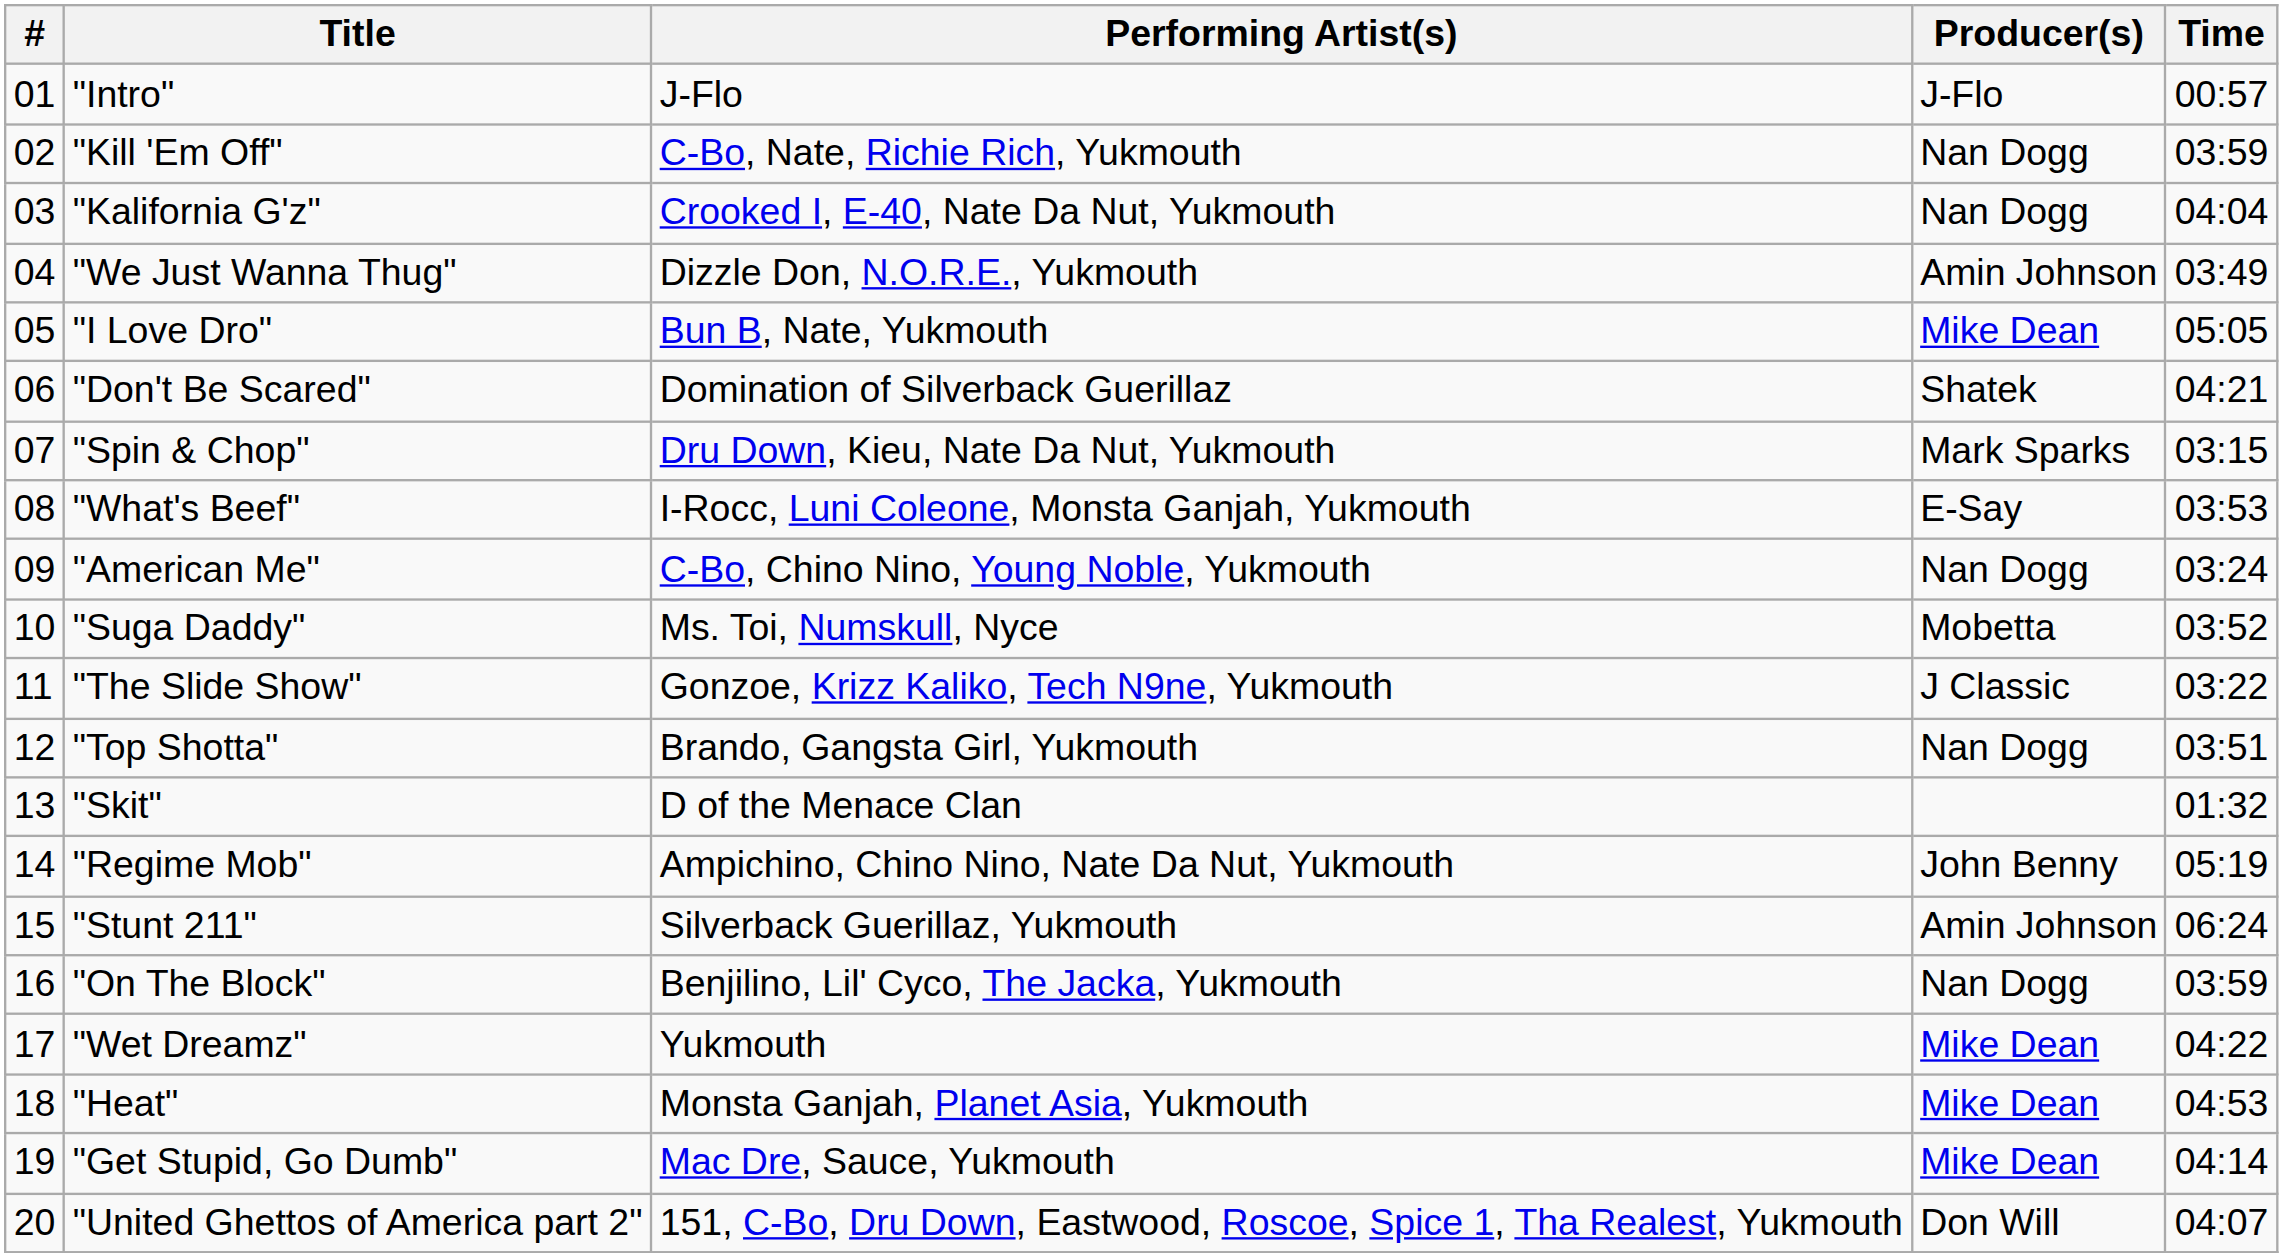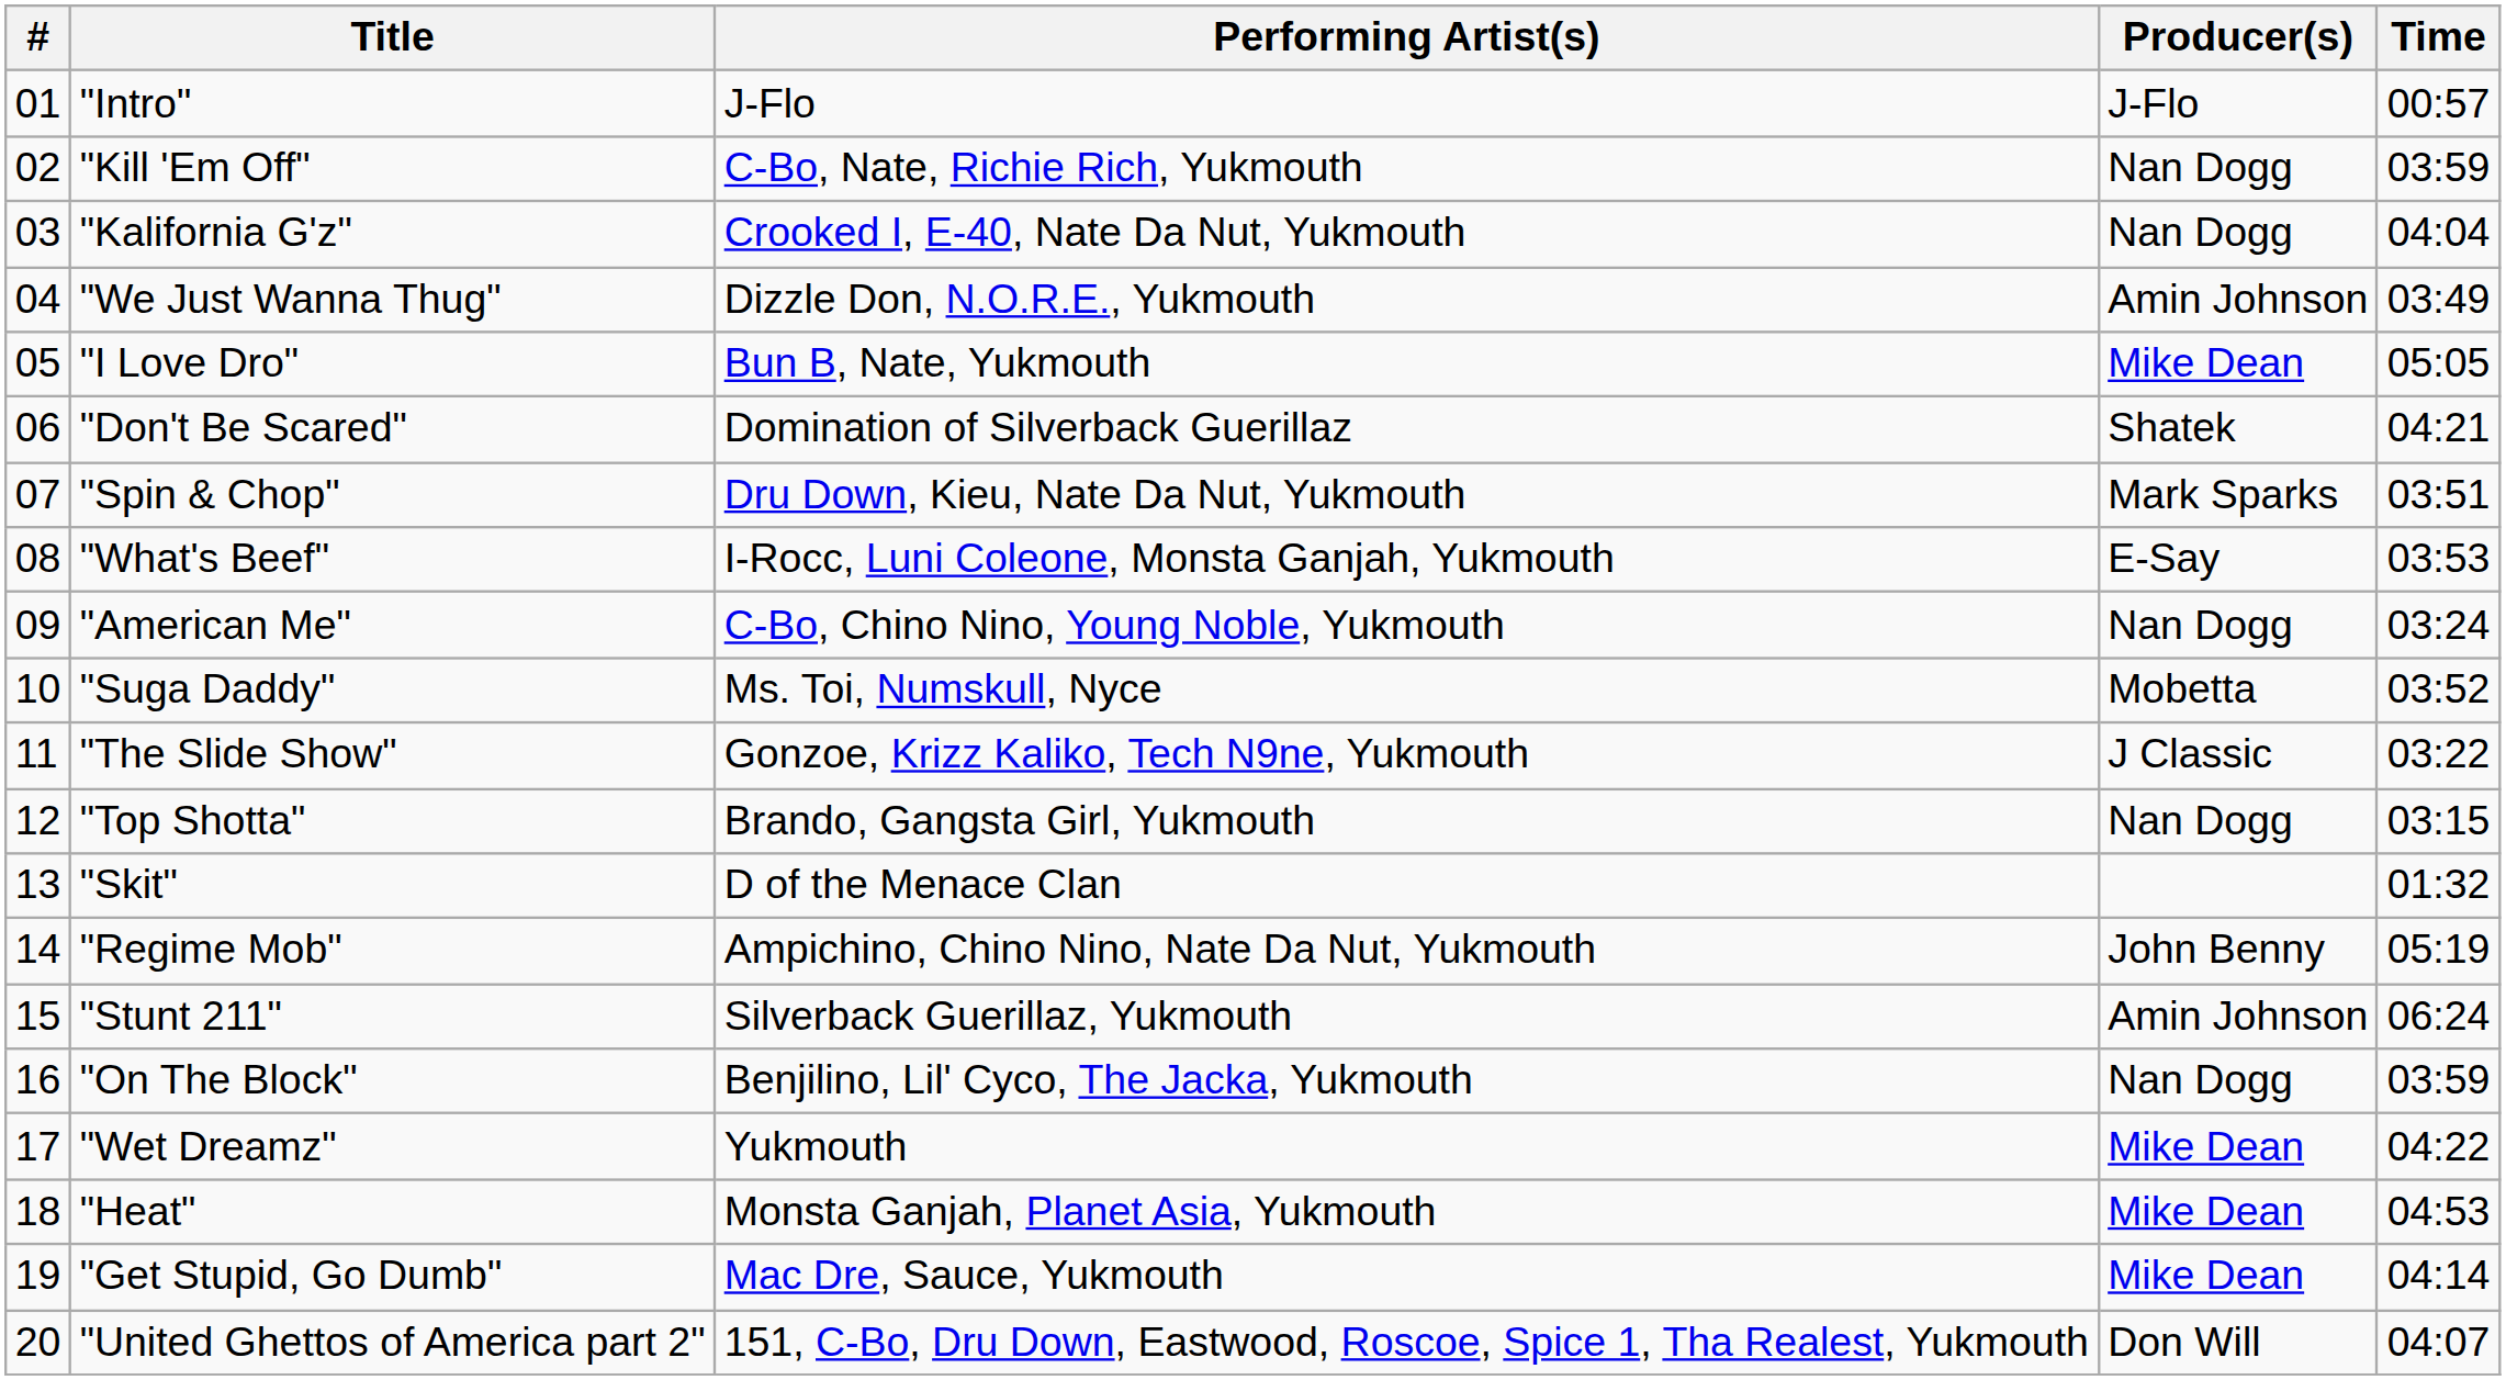"Spin & Chop" | Time: 03:15 -> 03:51
"Top Shotta" | Time: 03:51 -> 03:15
